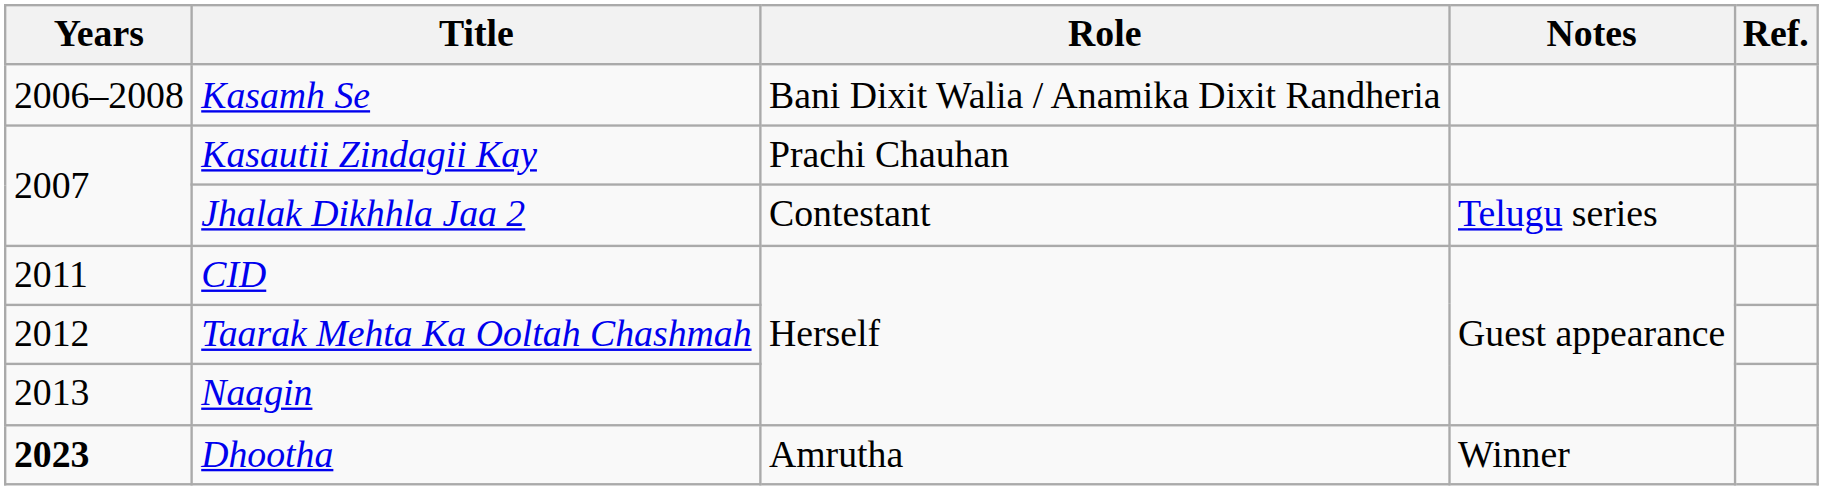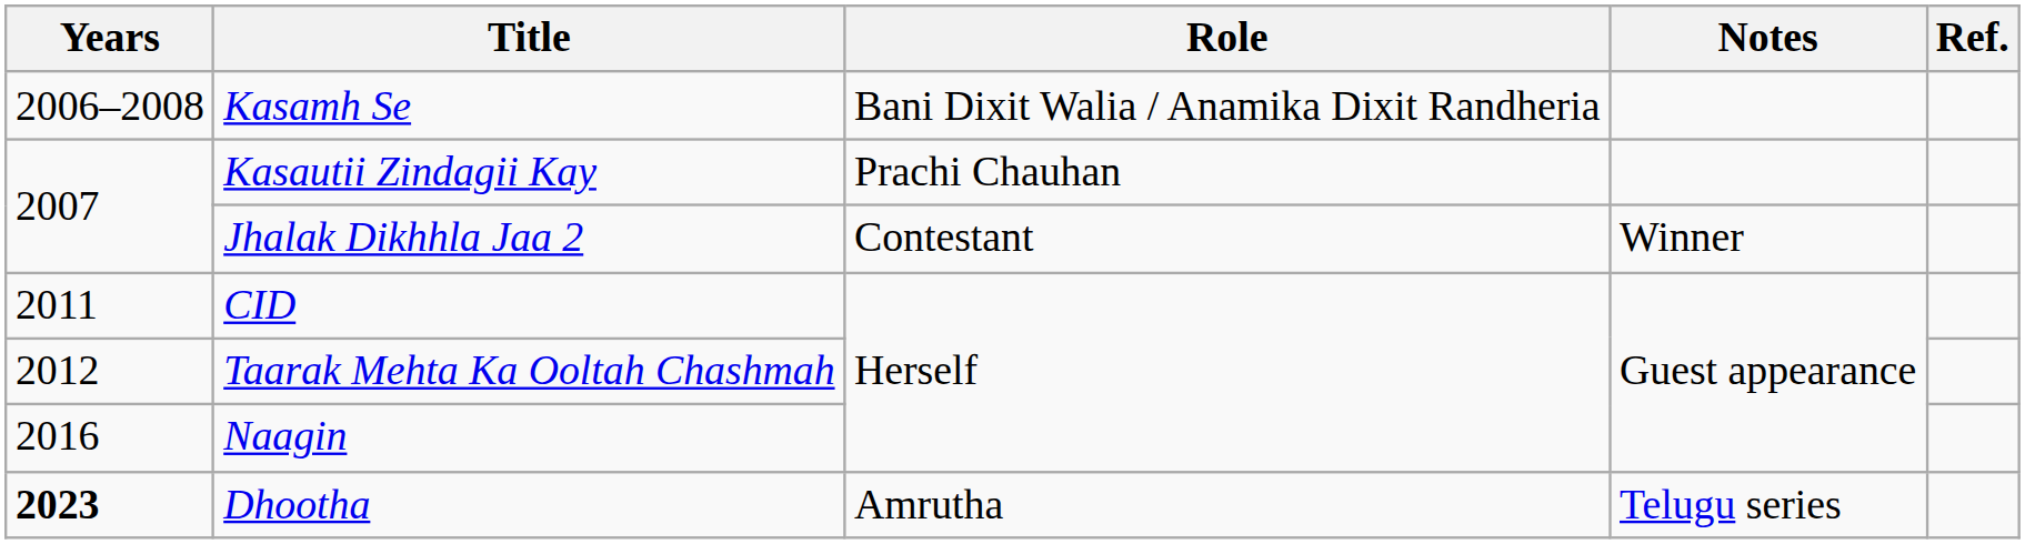Jhalak Dikhhla Jaa 2 | Notes: Telugu series -> Winner
Naagin | Years: 2013 -> 2016
Dhootha | Notes: Winner -> Telugu series
